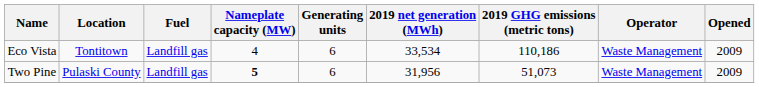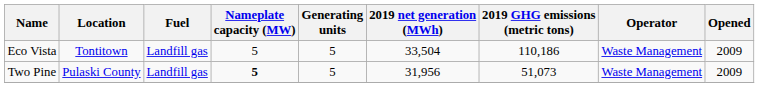Eco Vista | Nameplate capacity (MW): 4 -> 5
Eco Vista | Generating units: 6 -> 5
Eco Vista | 2019 net generation (MWh): 33,534 -> 33,504
Two Pine | Generating units: 6 -> 5
